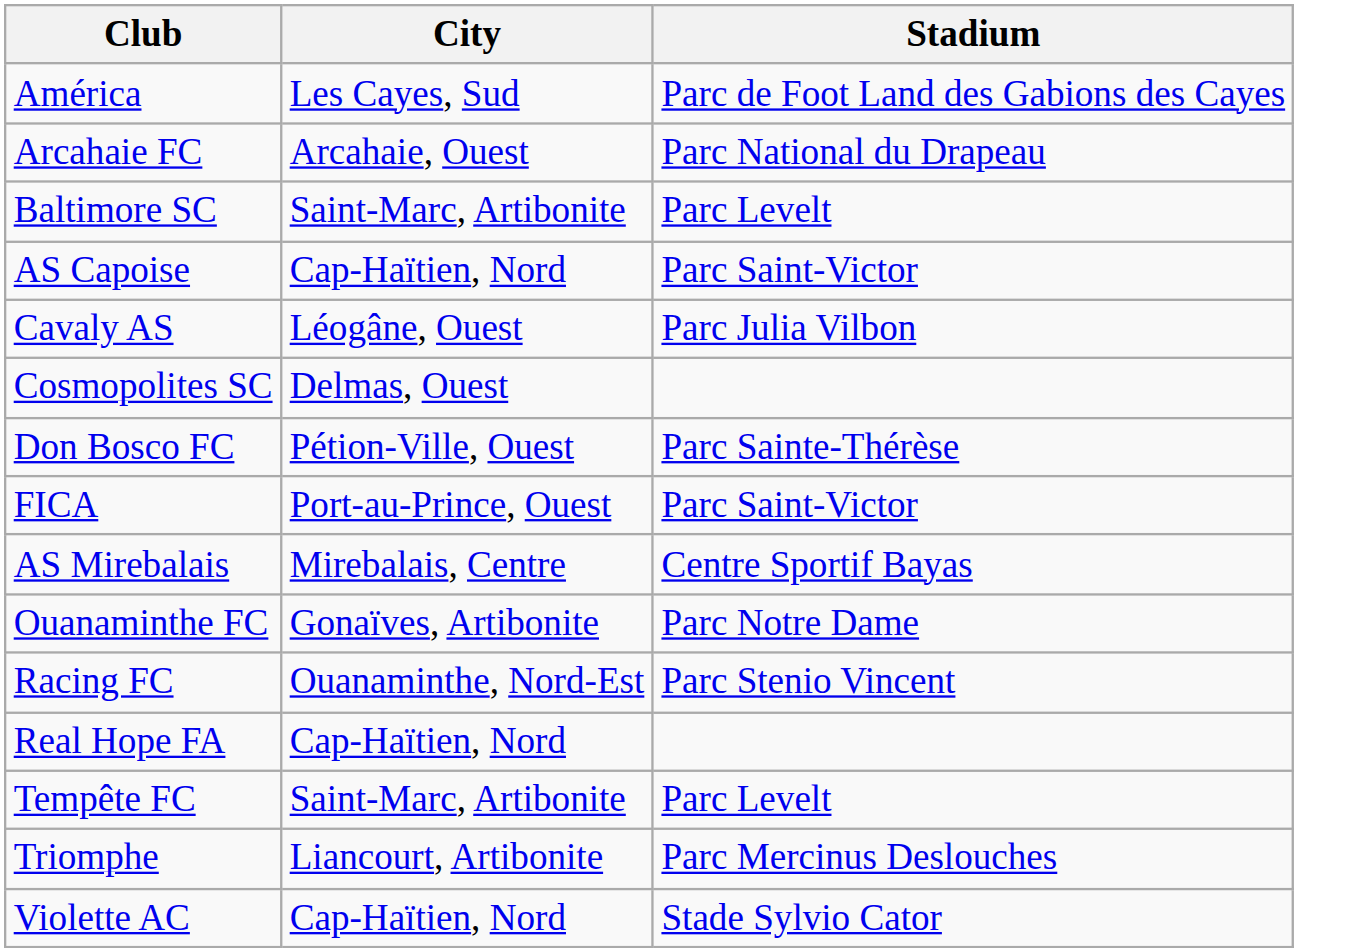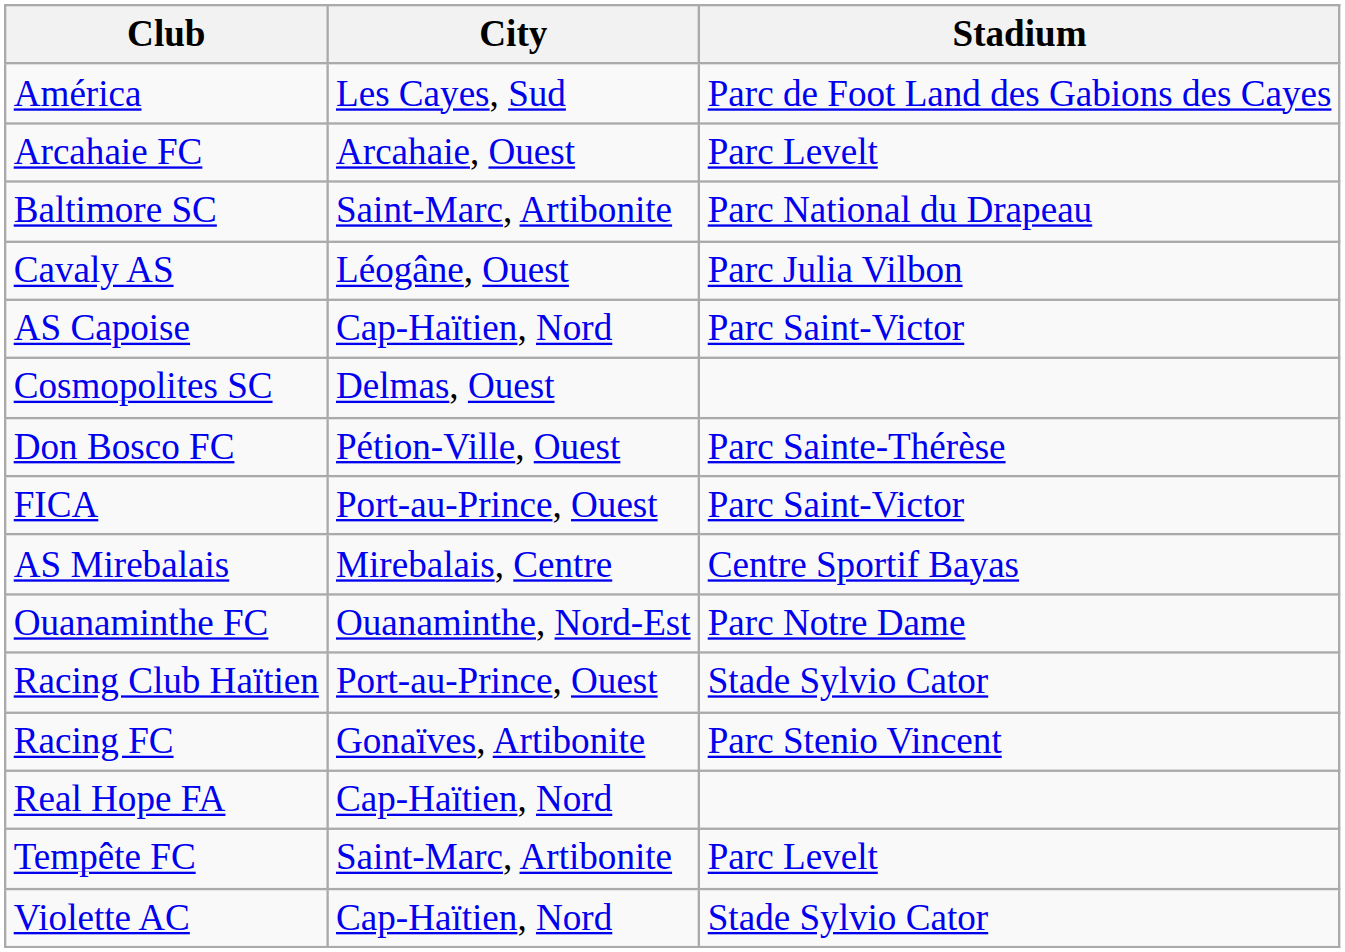Arcahaie FC | Stadium: Parc National du Drapeau -> Parc Levelt
Baltimore SC | Stadium: Parc Levelt -> Parc National du Drapeau
rows swapped: AS Capoise <-> Cavaly AS
Ouanaminthe FC | City: Gonaïves, Artibonite -> Ouanaminthe, Nord-Est
+ row: Racing Club Haïtien | Port-au-Prince, Ouest | Stade Sylvio Cator
Racing FC | City: Ouanaminthe, Nord-Est -> Gonaïves, Artibonite
- row: Triomphe | Liancourt, Artibonite | Parc Mercinus Deslouches
